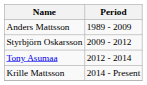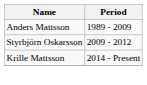- row: Tony Asumaa | 2012 - 2014
